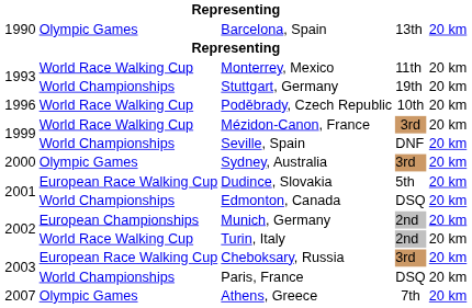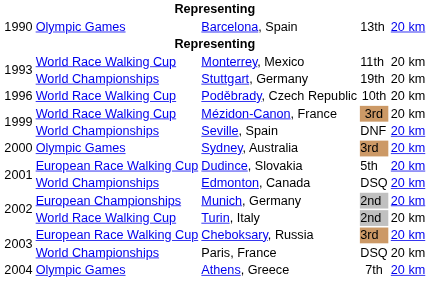Athens, Greece | column 1: 2007 -> 2004
